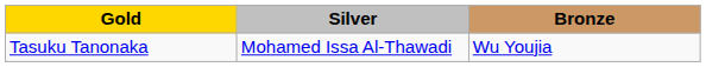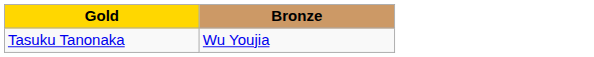- column: Silver | Mohamed Issa Al-Thawadi
